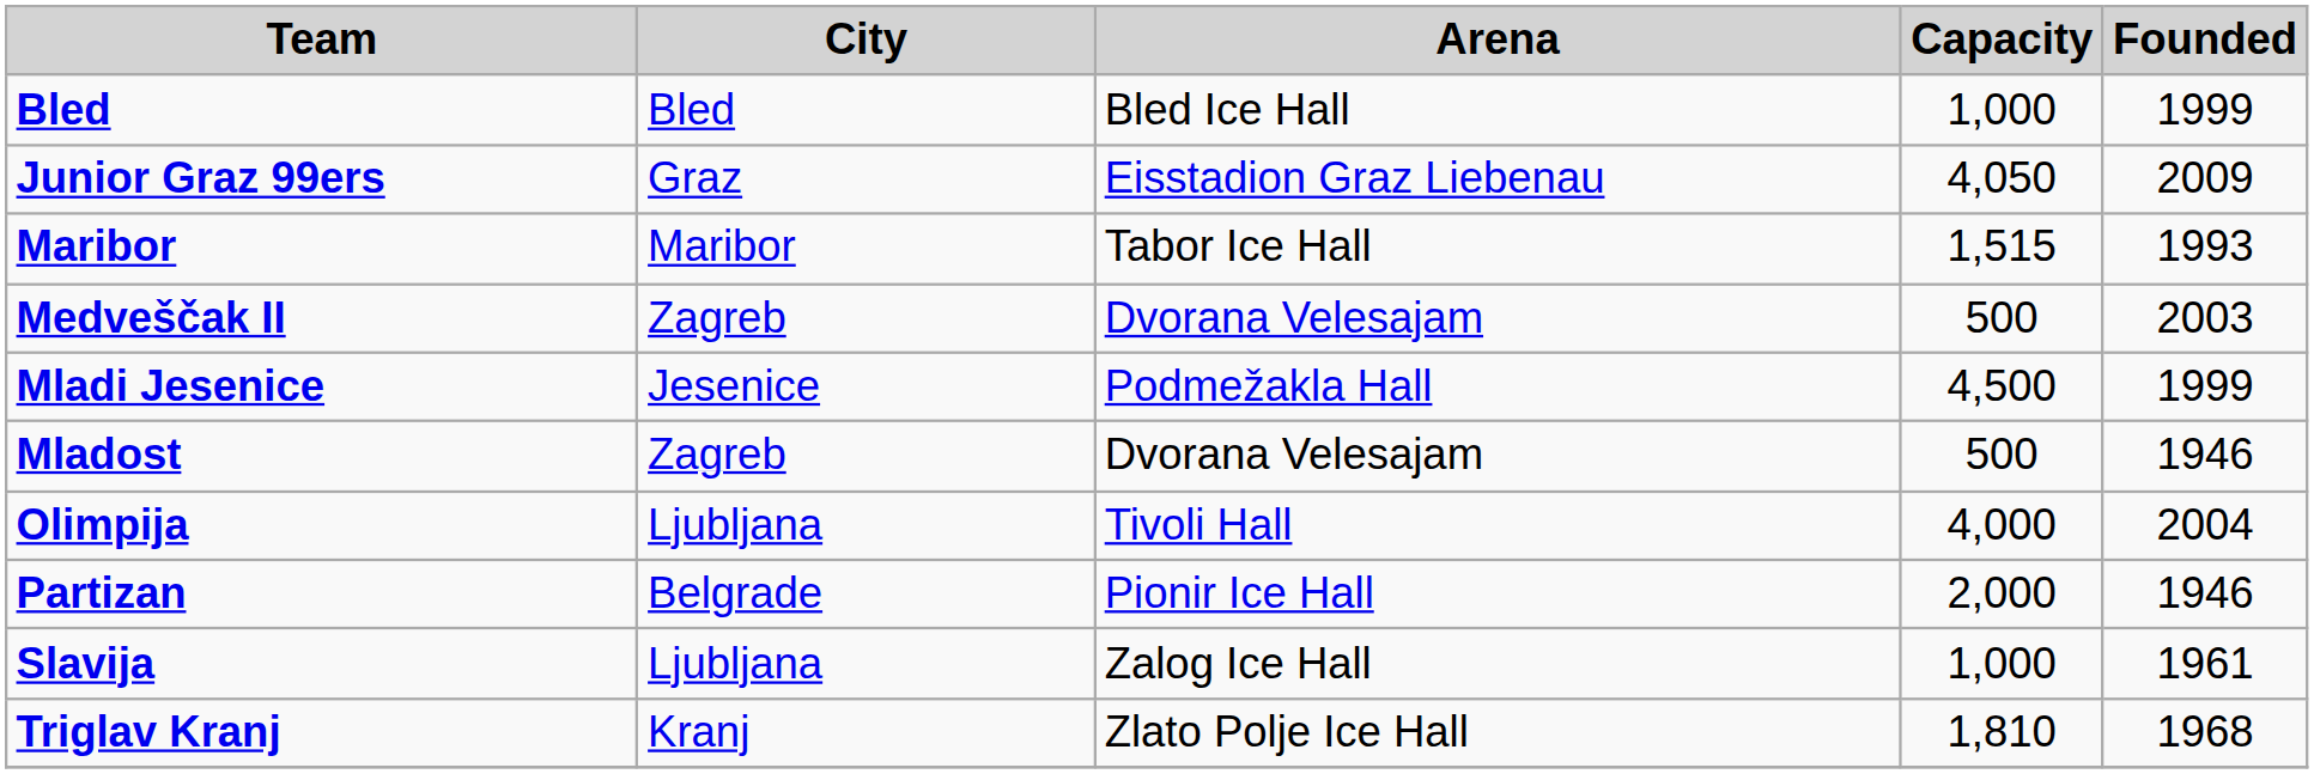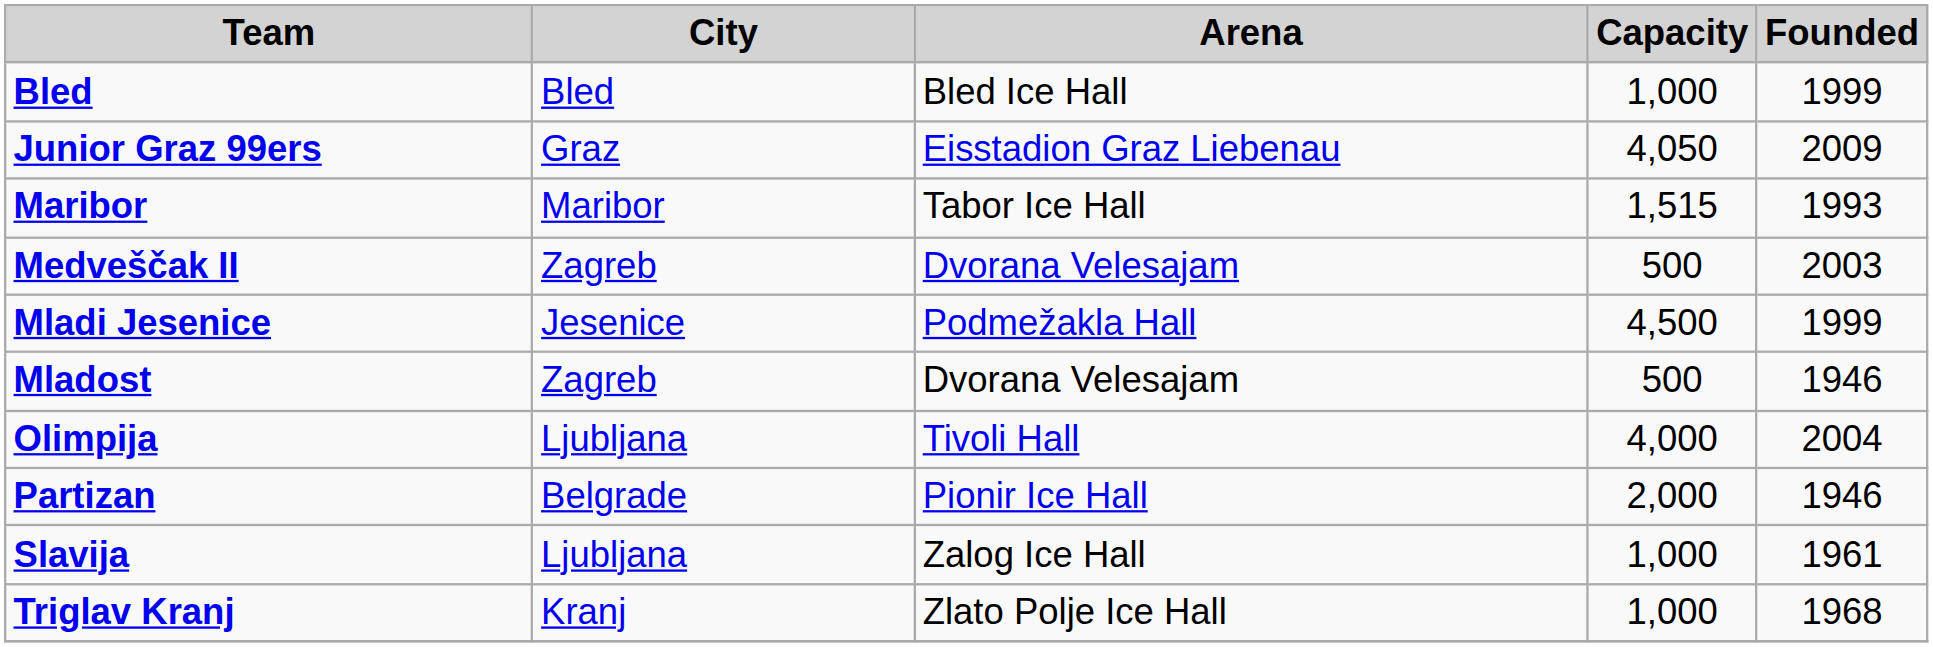Triglav Kranj | Capacity: 1,810 -> 1,000
